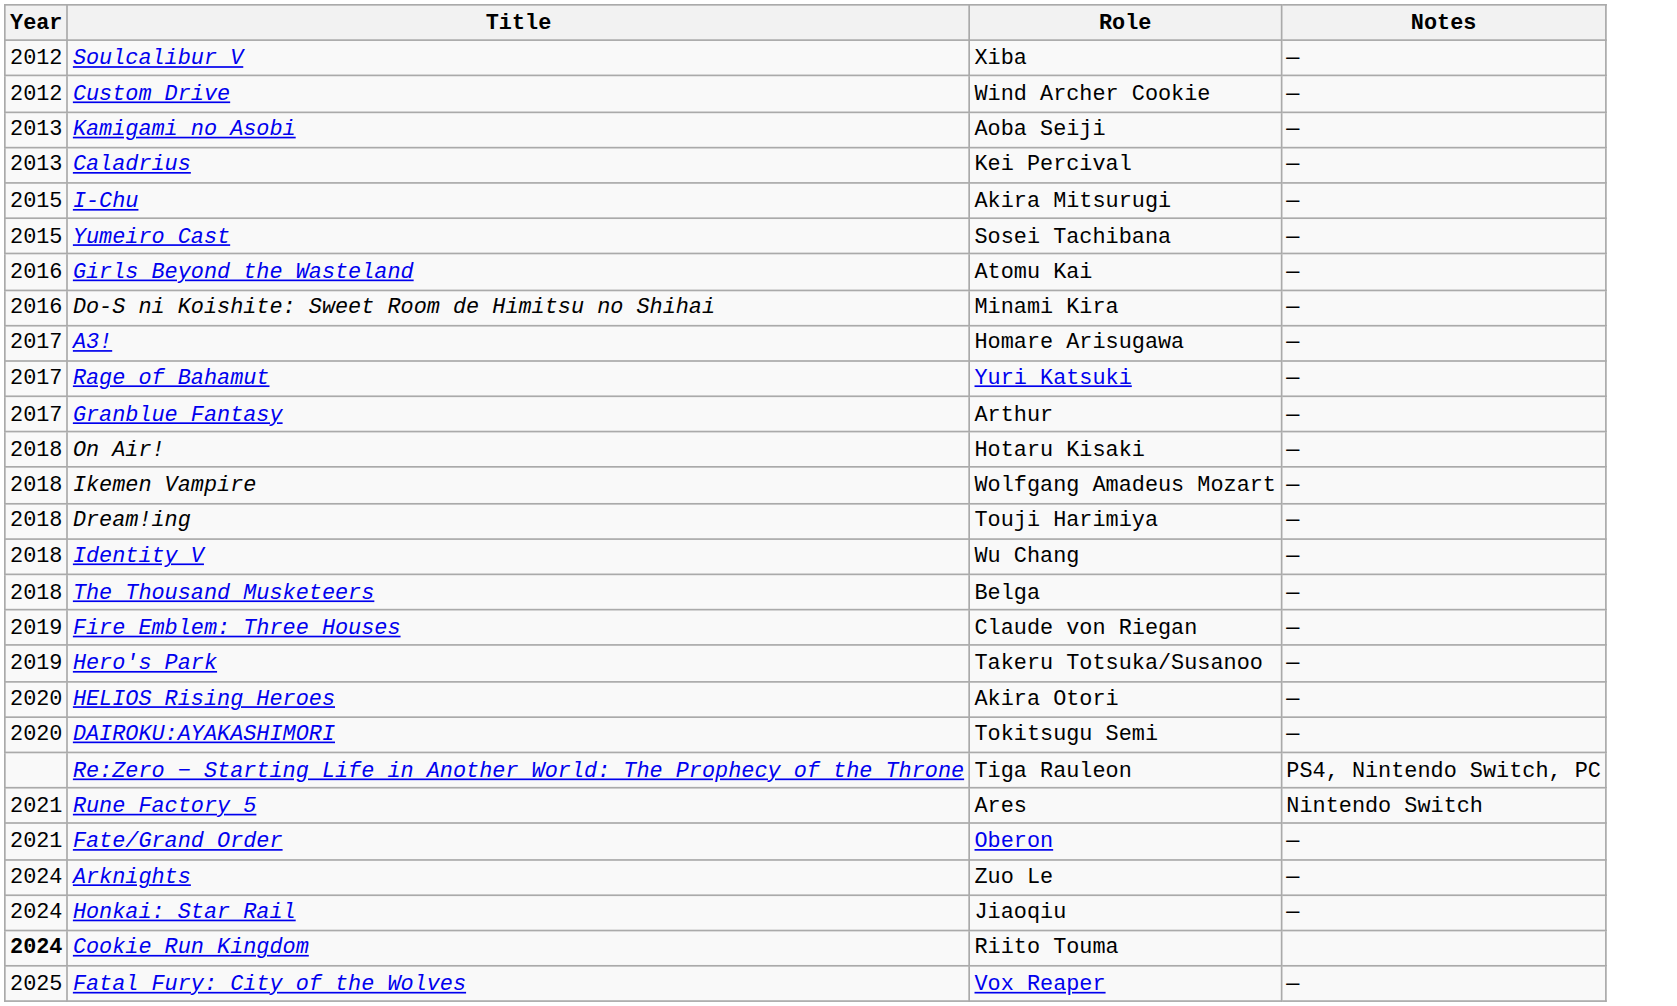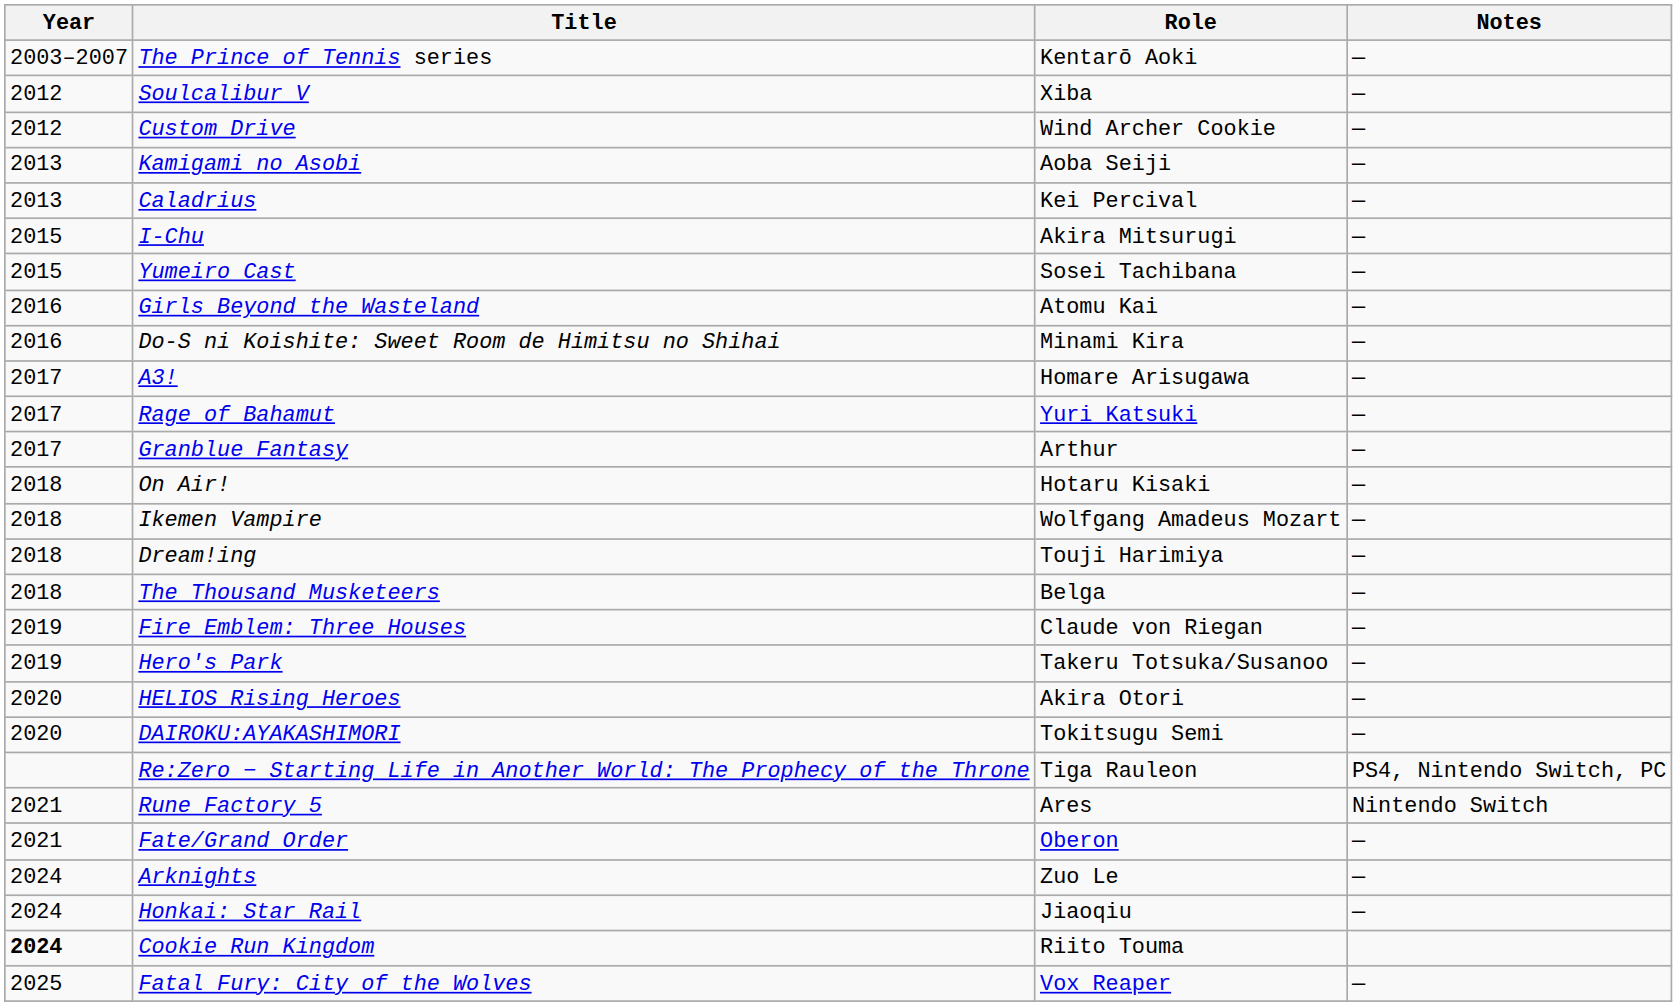+ row: 2003–2007 | The Prince of Tennis series | Kentarō Aoki | —
- row: 2018 | Identity V | Wu Chang | —
